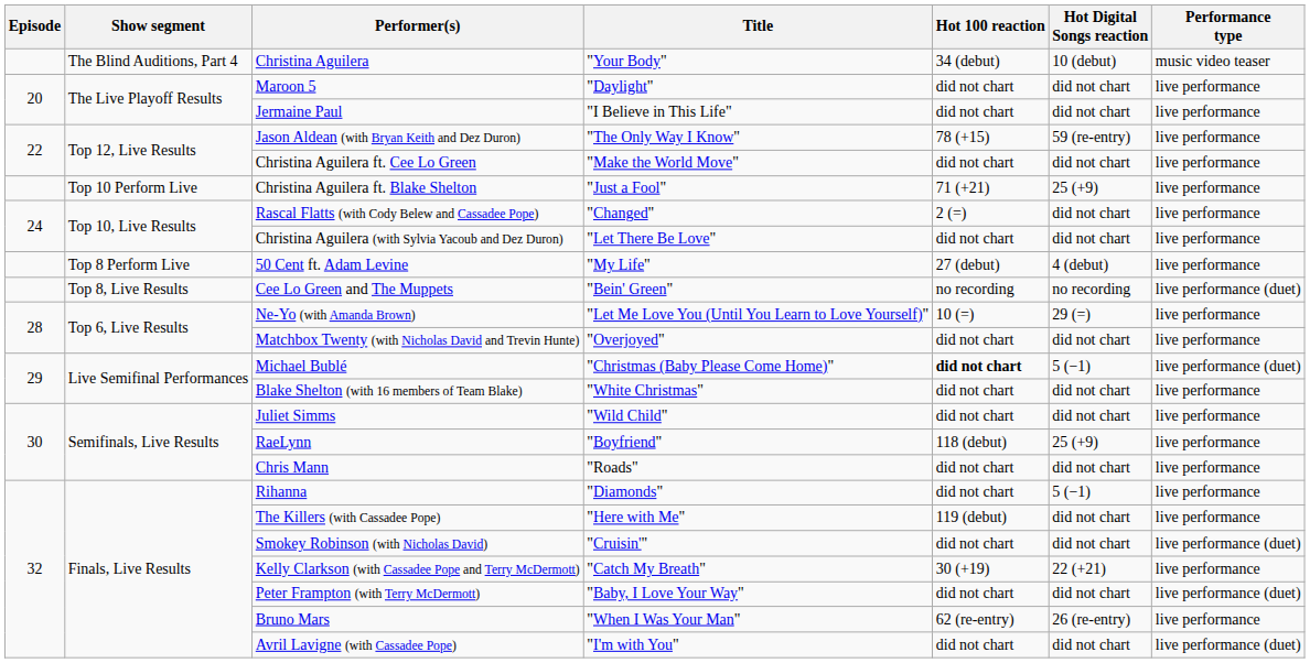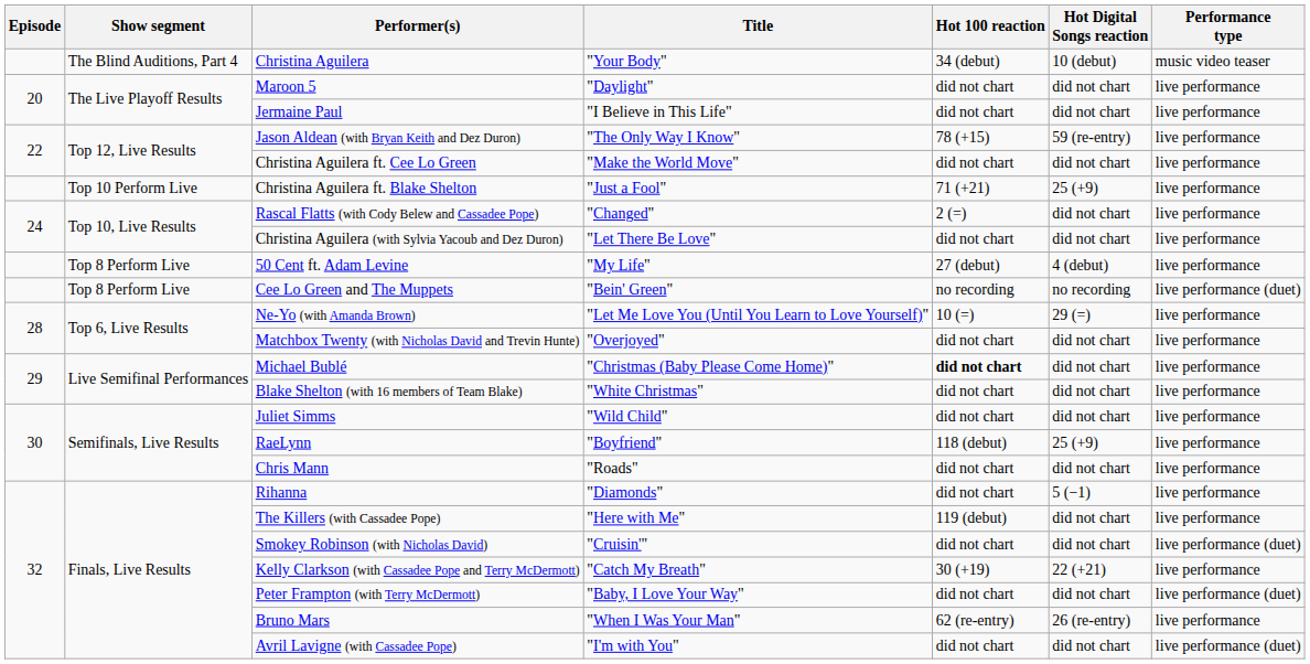Cee Lo Green and The Muppets | Show segment: Top 8, Live Results -> Top 8 Perform Live
Michael Bublé | Hot Digital Songs reaction: 5 (−1) -> did not chart
Michael Bublé | Performance type: live performance (duet) -> live performance
